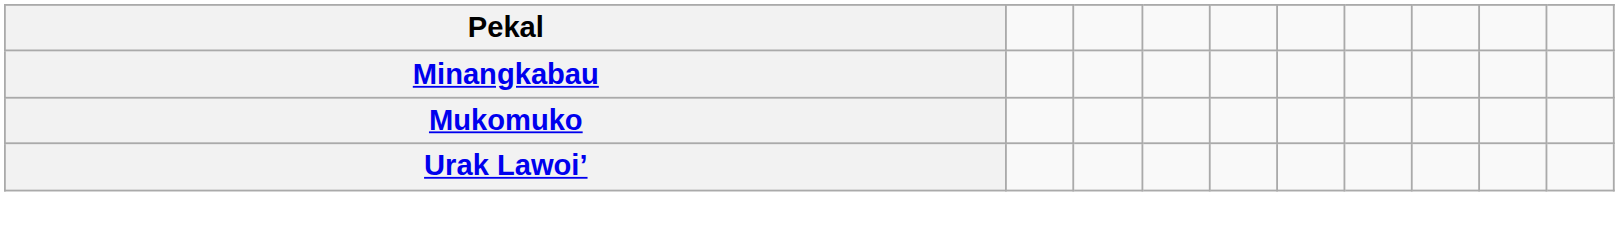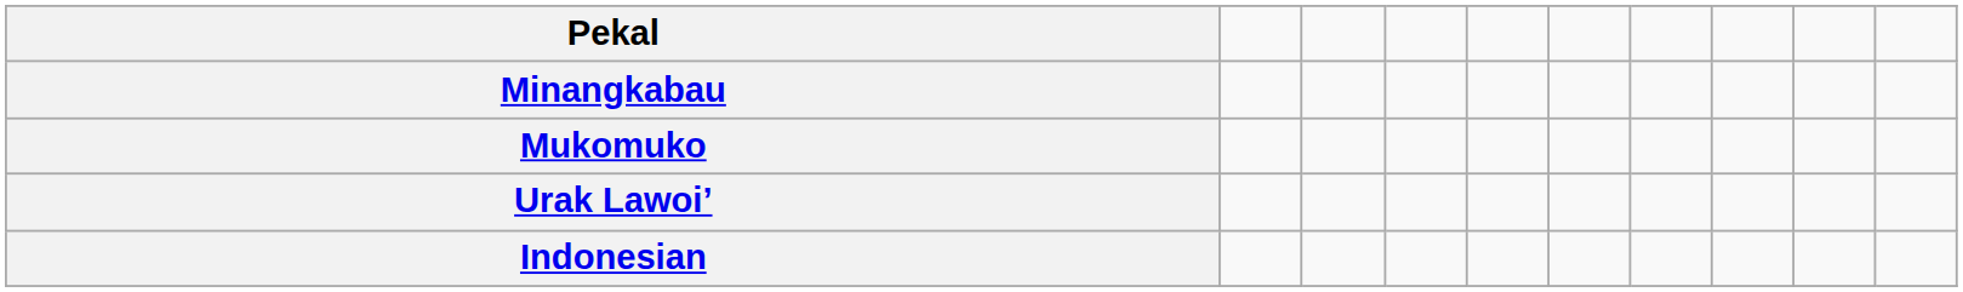+ row: Indonesian
